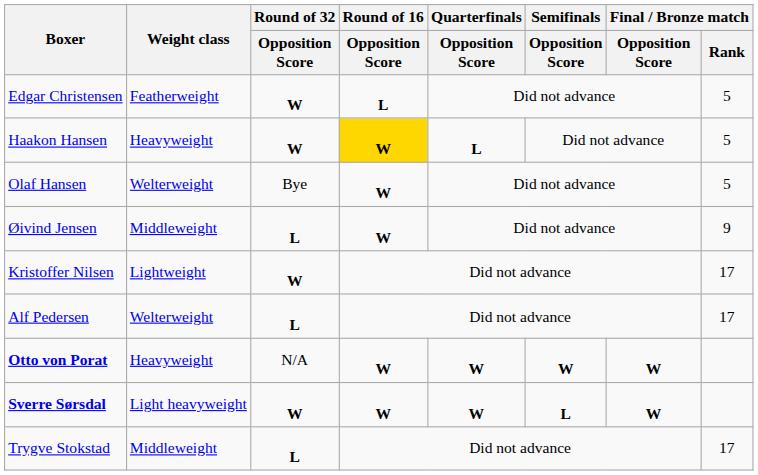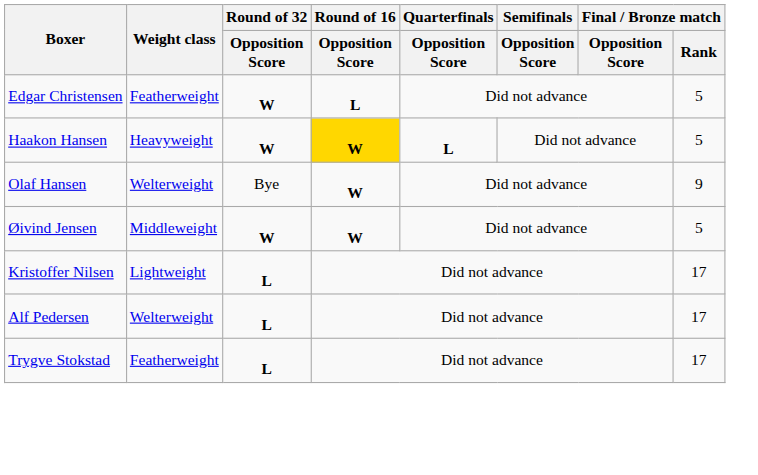Olaf Hansen | Final / Bronze match / Rank: 5 -> 9
Øivind Jensen | Round of 32 / Opposition Score: L -> W
Øivind Jensen | Final / Bronze match / Rank: 9 -> 5
Kristoffer Nilsen | Round of 32 / Opposition Score: W -> L
- row: Otto von Porat | Heavyweight | N/A | W | W | W | W
- row: Sverre Sørsdal | Light heavyweight | W | W | W | L | W
Trygve Stokstad | Weight class: Middleweight -> Featherweight
